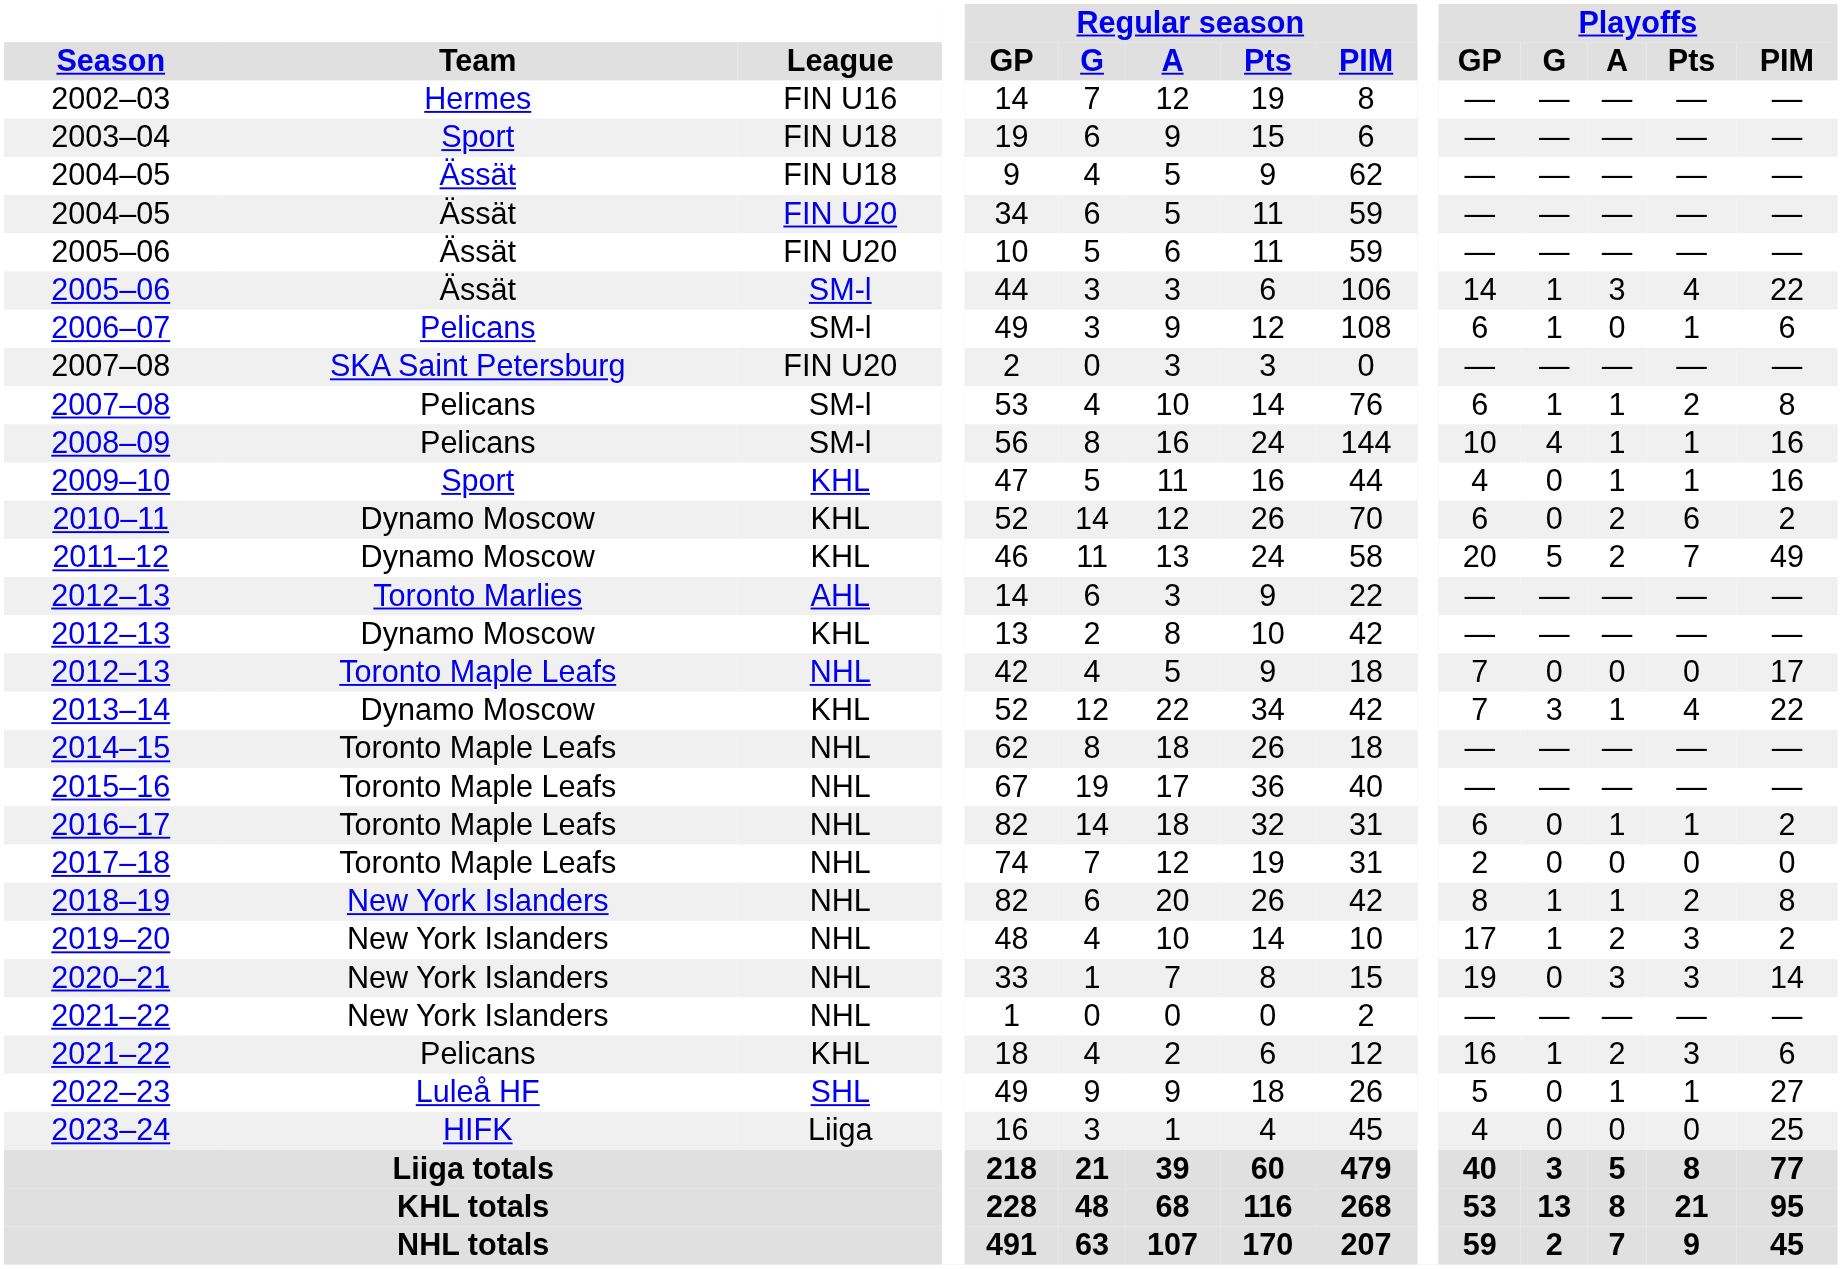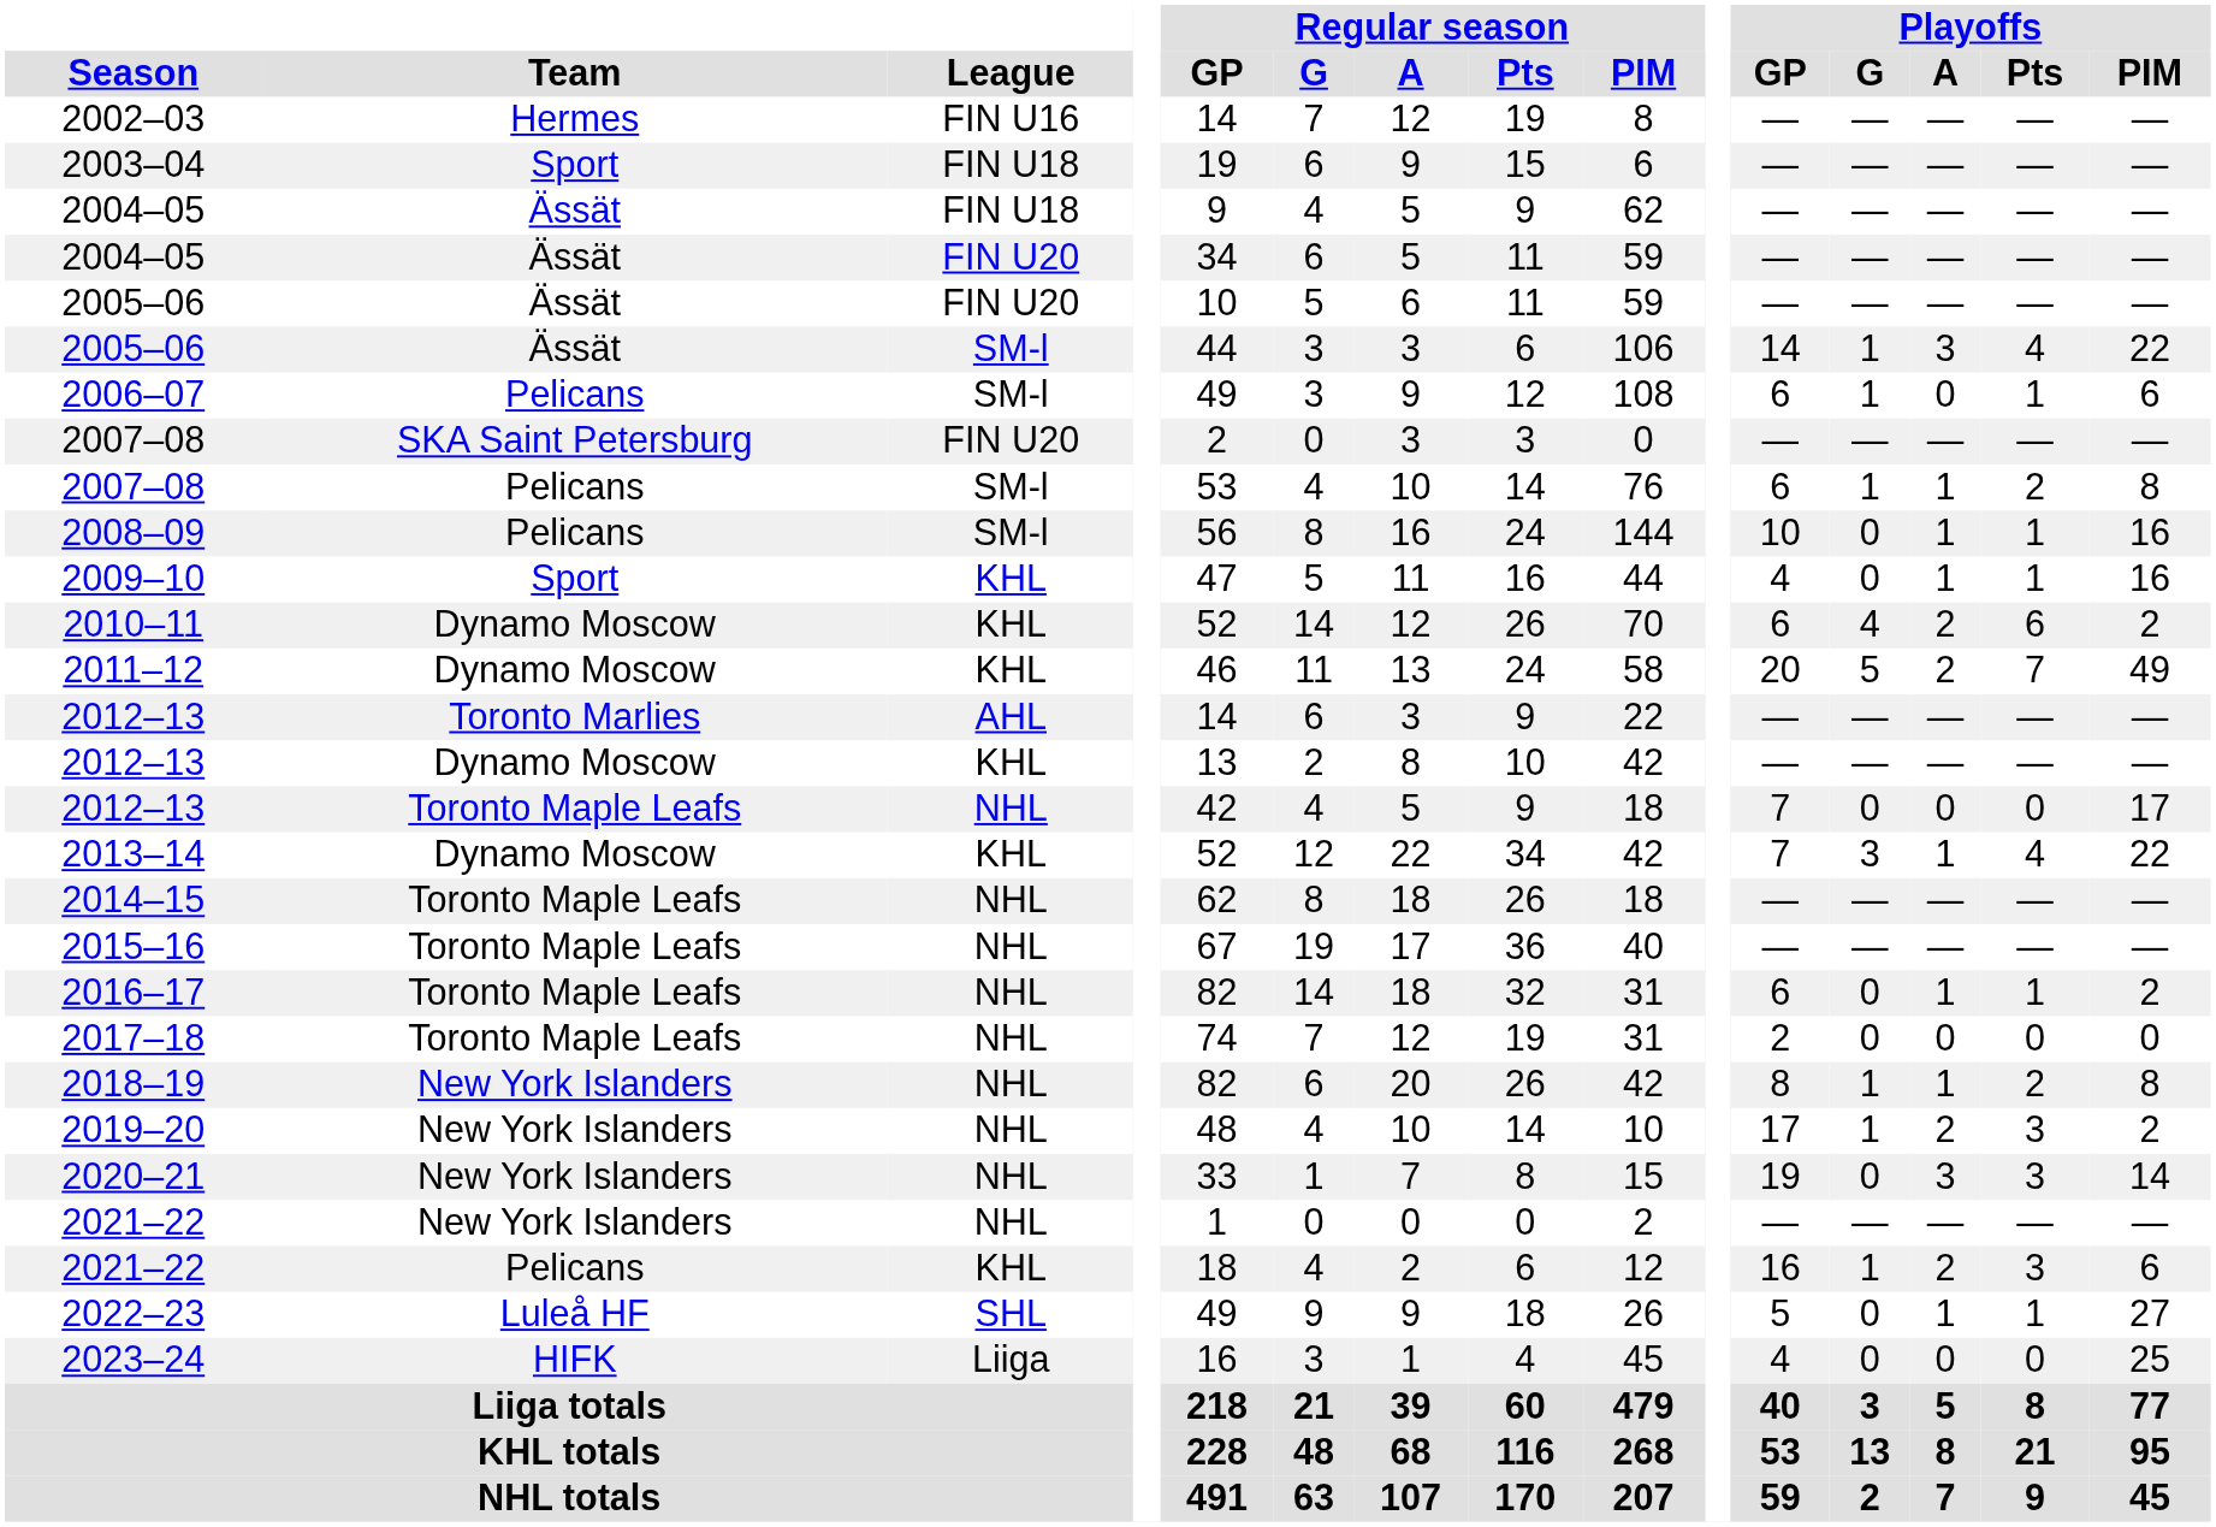2008–09 | Playoffs / G: 4 -> 0
2010–11 | Playoffs / G: 0 -> 4
